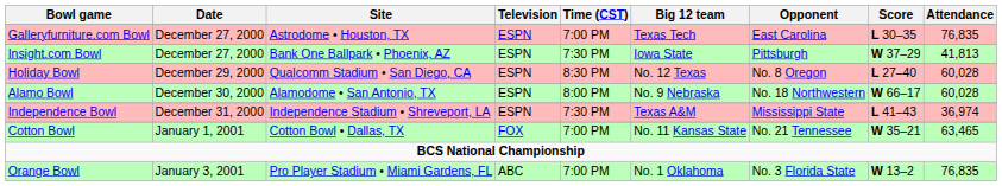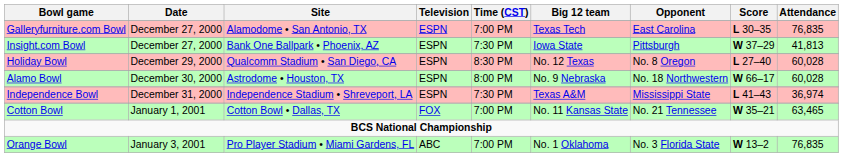Galleryfurniture.com Bowl | Site: Astrodome • Houston, TX -> Alamodome • San Antonio, TX
Alamo Bowl | Site: Alamodome • San Antonio, TX -> Astrodome • Houston, TX
